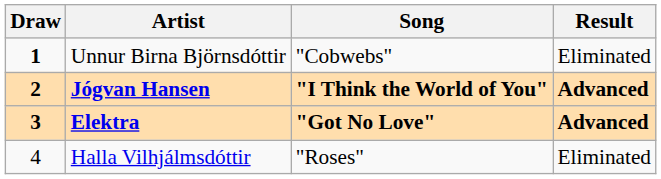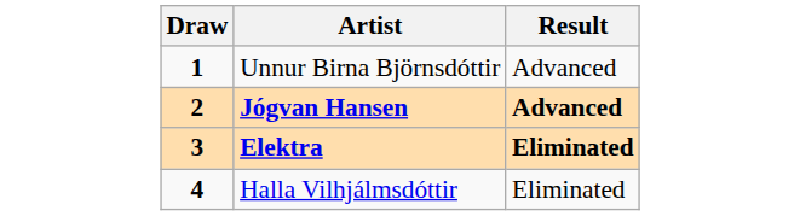- column: Song | "Cobwebs" | "I Think the World of You" | "Got No Love" | "Roses"
Unnur Birna Björnsdóttir | Result: Eliminated -> Advanced
Elektra | Result: Advanced -> Eliminated
Halla Vilhjálmsdóttir | Draw: normal -> bold
